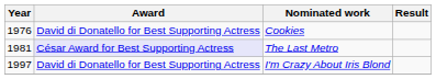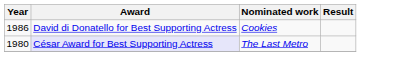Cookies | Year: 1976 -> 1986
The Last Metro | Year: 1981 -> 1980
- row: 1997 | David di Donatello for Best Supporting Actress | I'm Crazy About Iris Blond
